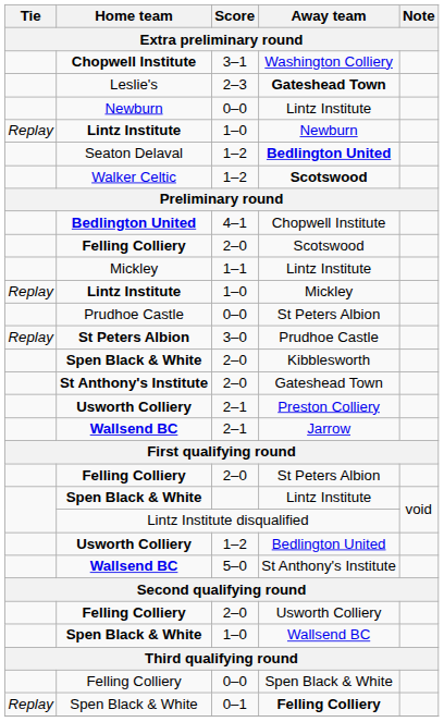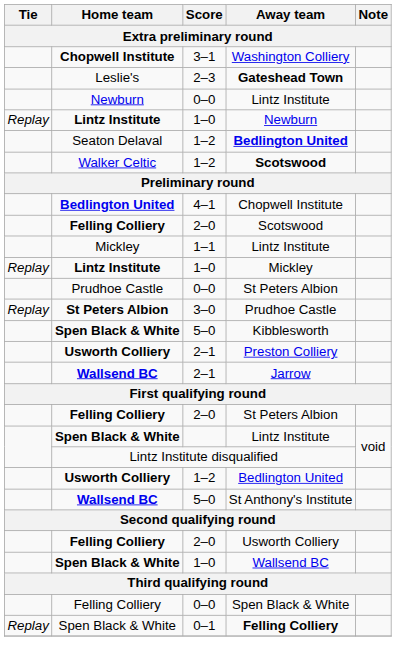Kibblesworth | Score: 2–0 -> 5–0
- row: St Anthony's Institute | 2–0 | Gateshead Town
